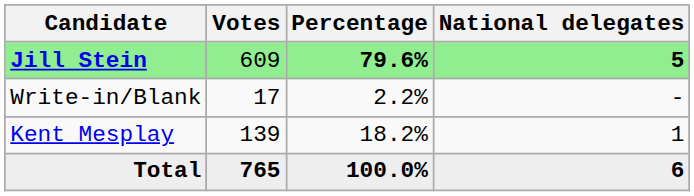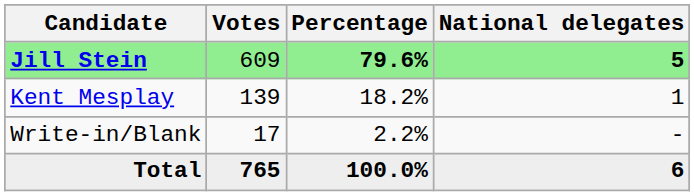rows swapped: Kent Mesplay <-> Write-in/Blank
